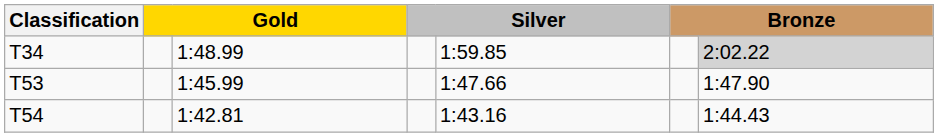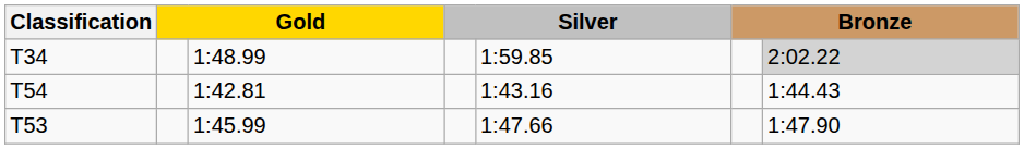rows swapped: T53 <-> T54
